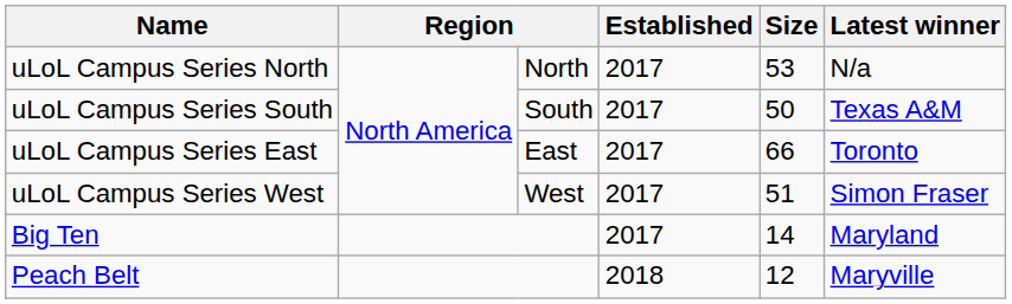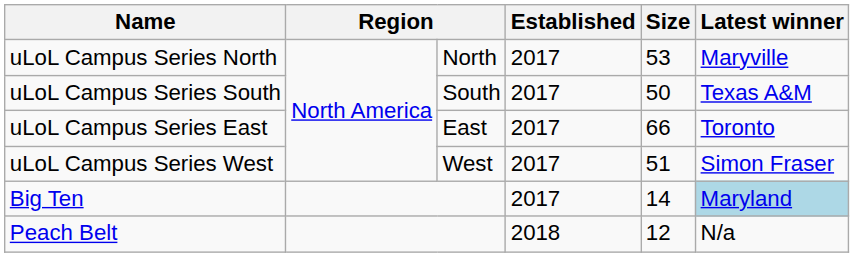uLoL Campus Series North | Latest winner: N/a -> Maryville
Big Ten | Latest winner: no background -> lightblue background
Peach Belt | Latest winner: Maryville -> N/a
